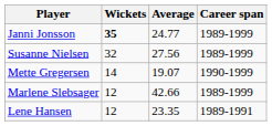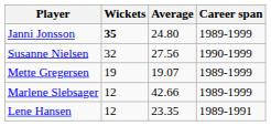Janni Jonsson | Average: 24.77 -> 24.80
Susanne Nielsen | Career span: 1989-1999 -> 1990-1999
Mette Gregersen | Wickets: 14 -> 19
Mette Gregersen | Career span: 1990-1999 -> 1989-1999
